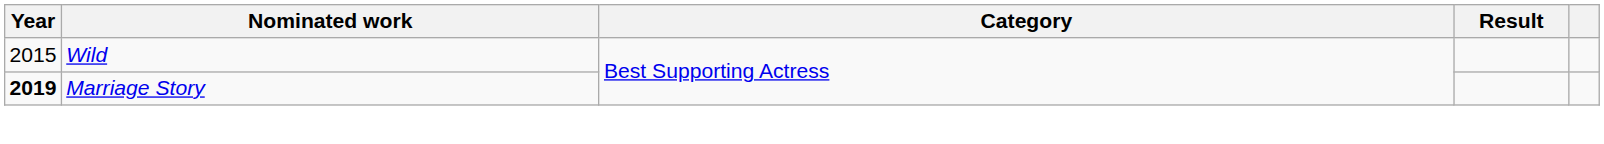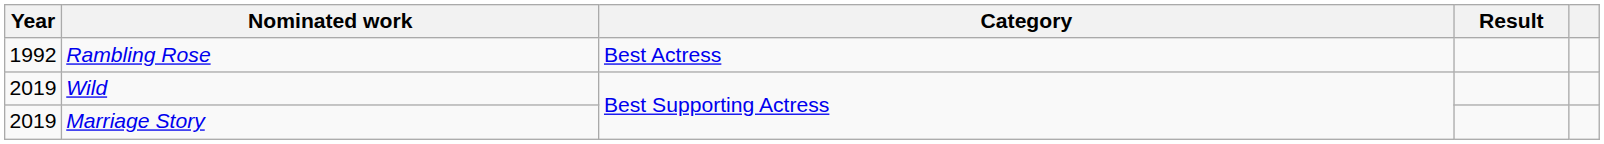+ row: 1992 | Rambling Rose | Best Actress
Wild | Year: 2015 -> 2019
Marriage Story | Year: bold -> normal
